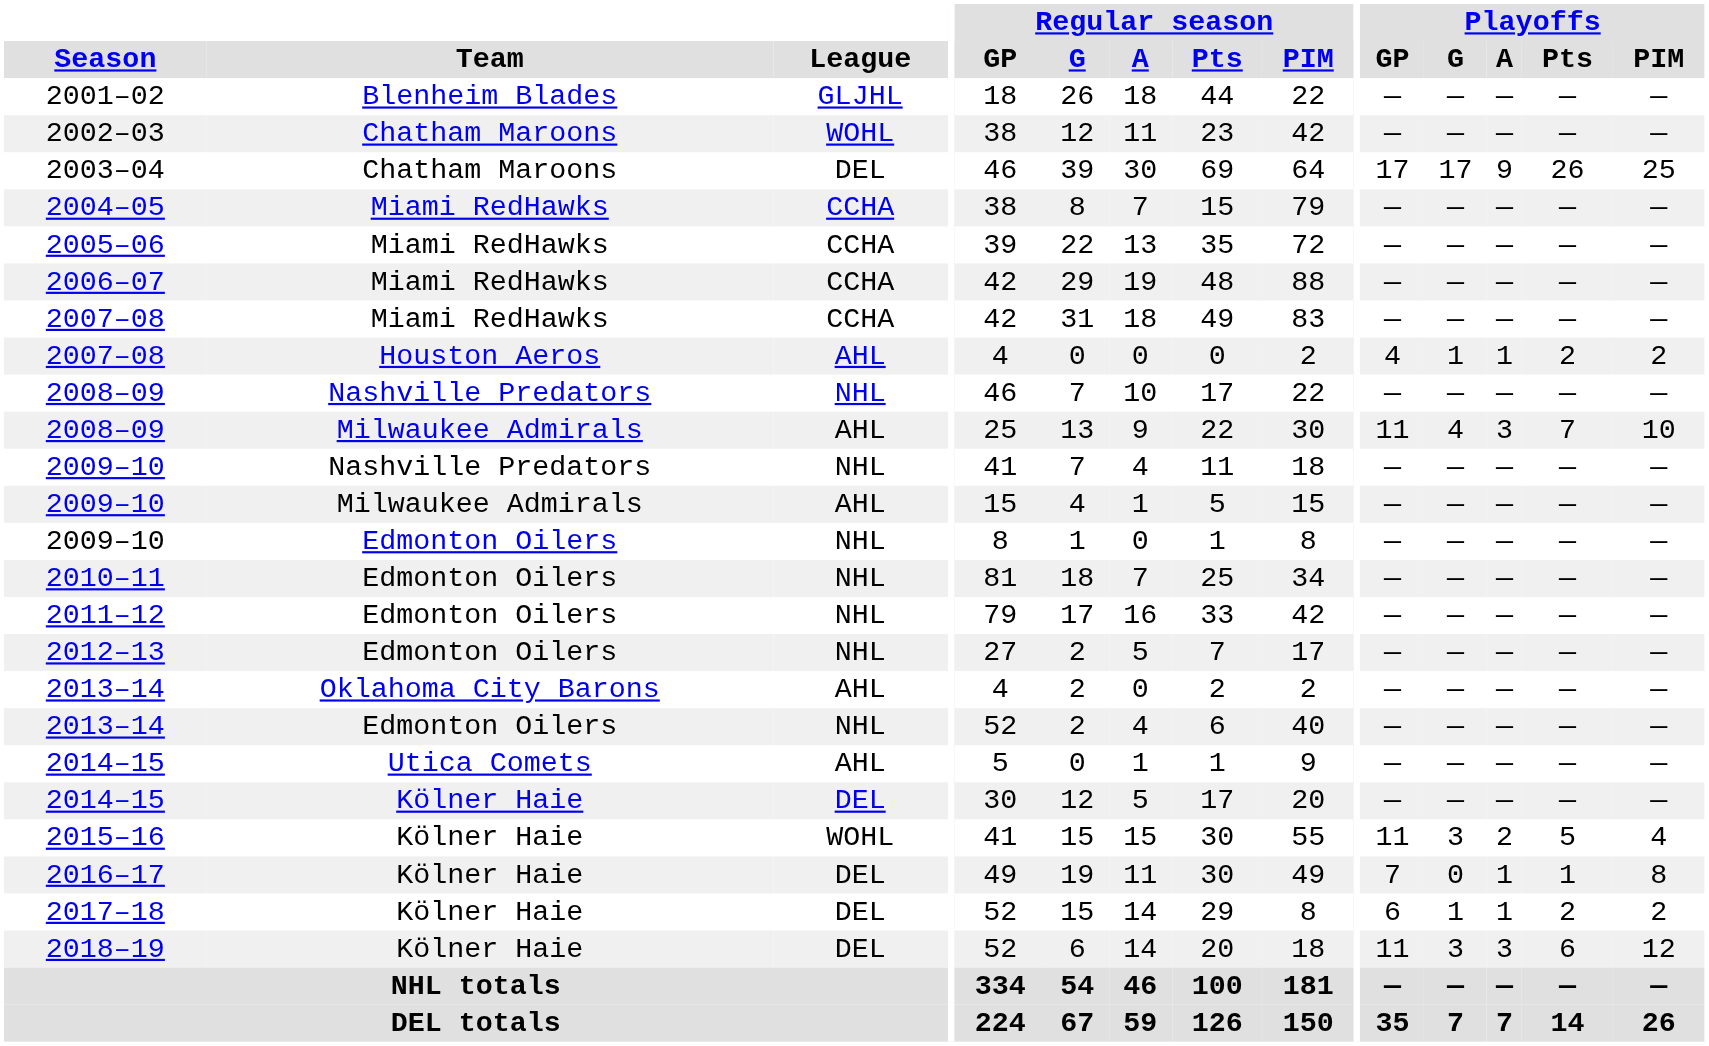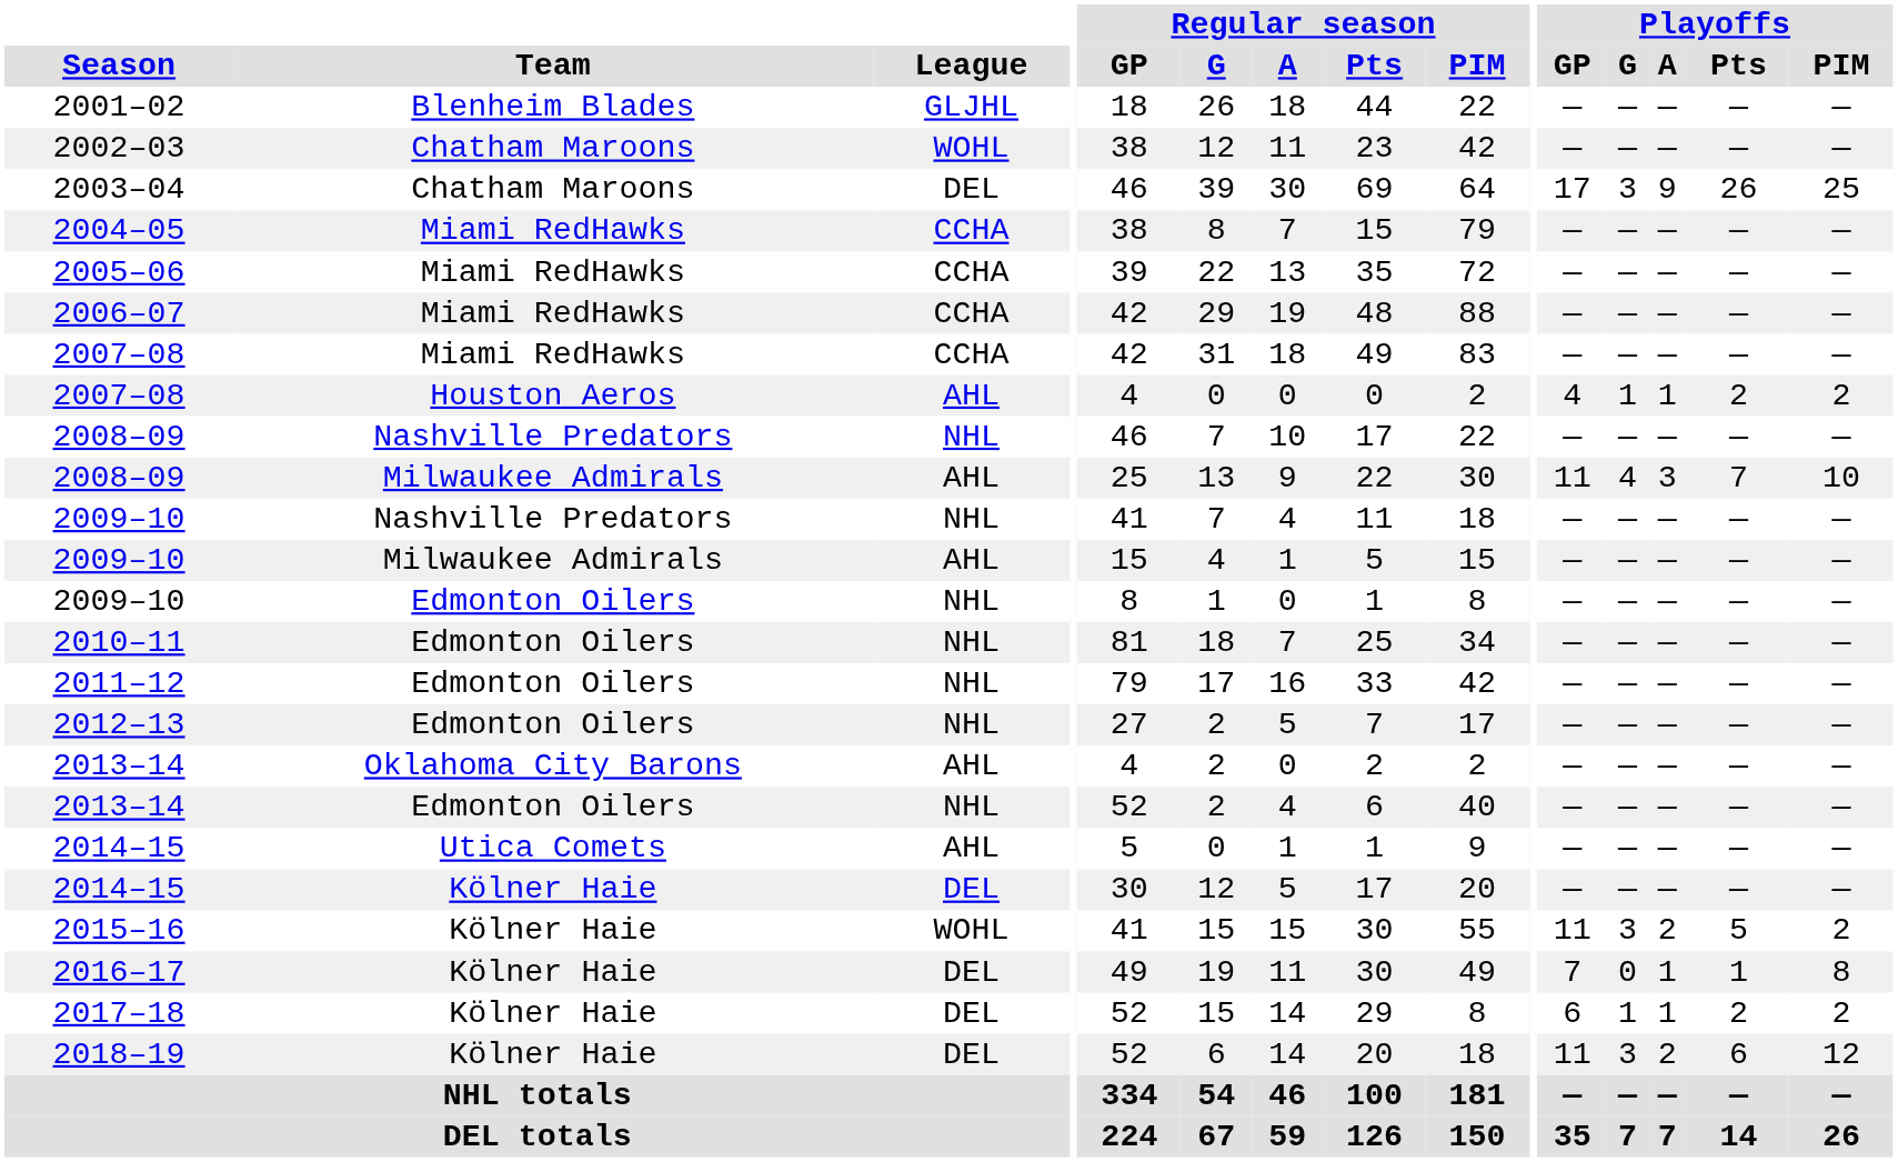2003–04 | Playoffs / G: 17 -> 3
2015–16 | Playoffs / PIM: 4 -> 2
2018–19 | Playoffs / A: 3 -> 2
